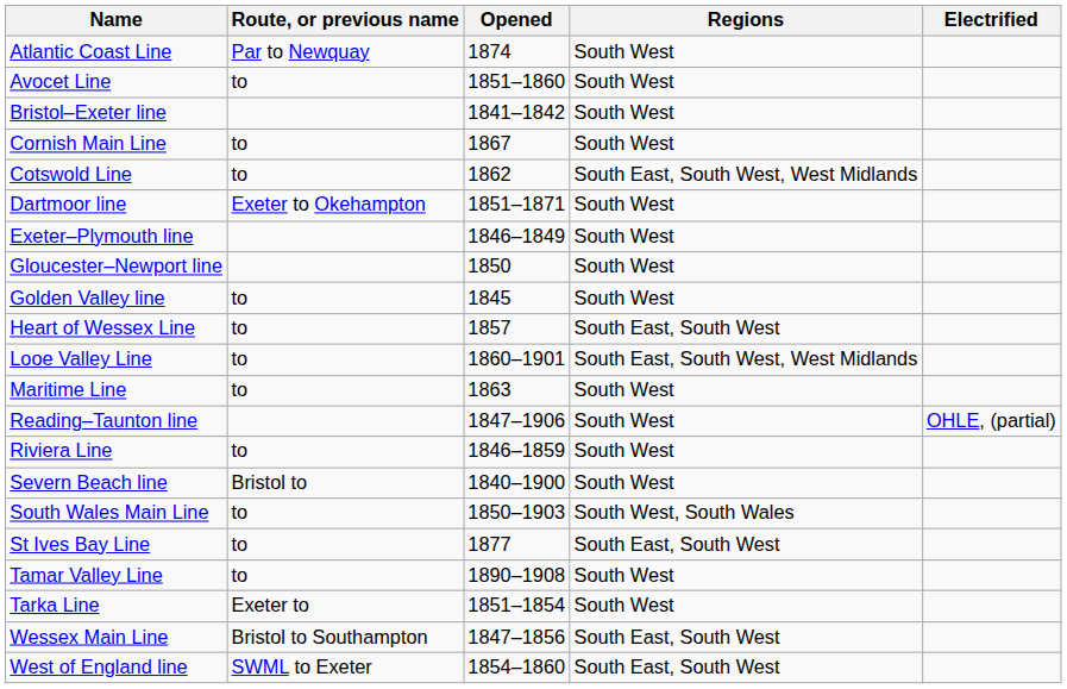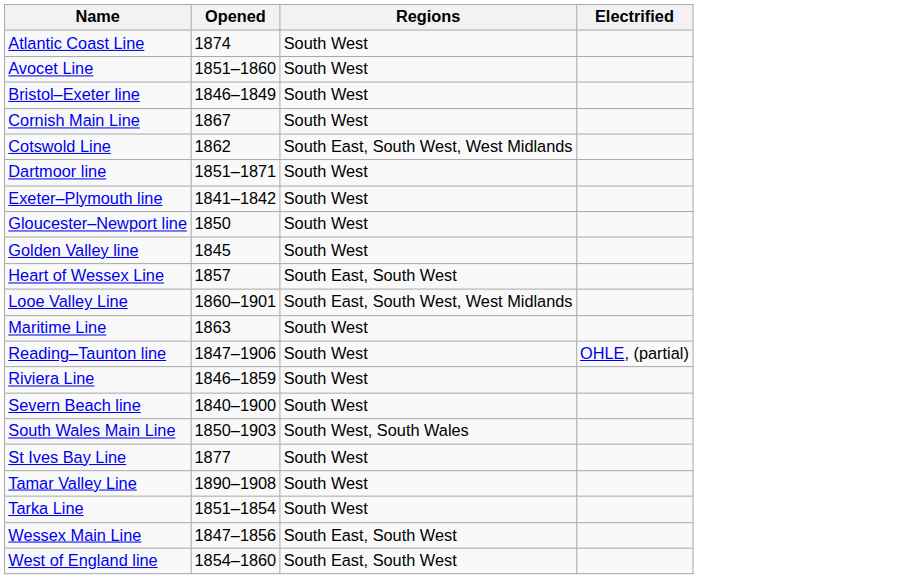- column: Route, or previous name | Par to Newquay | to | to | to | Exeter to Okehampton | to | to | to | to | to | Bristol to | to | to | to | Exeter to | Bristol to Southampton | SWML to Exeter
Bristol–Exeter line | Opened: 1841–1842 -> 1846–1849
Exeter–Plymouth line | Opened: 1846–1849 -> 1841–1842
St Ives Bay Line | Regions: South East, South West -> South West
